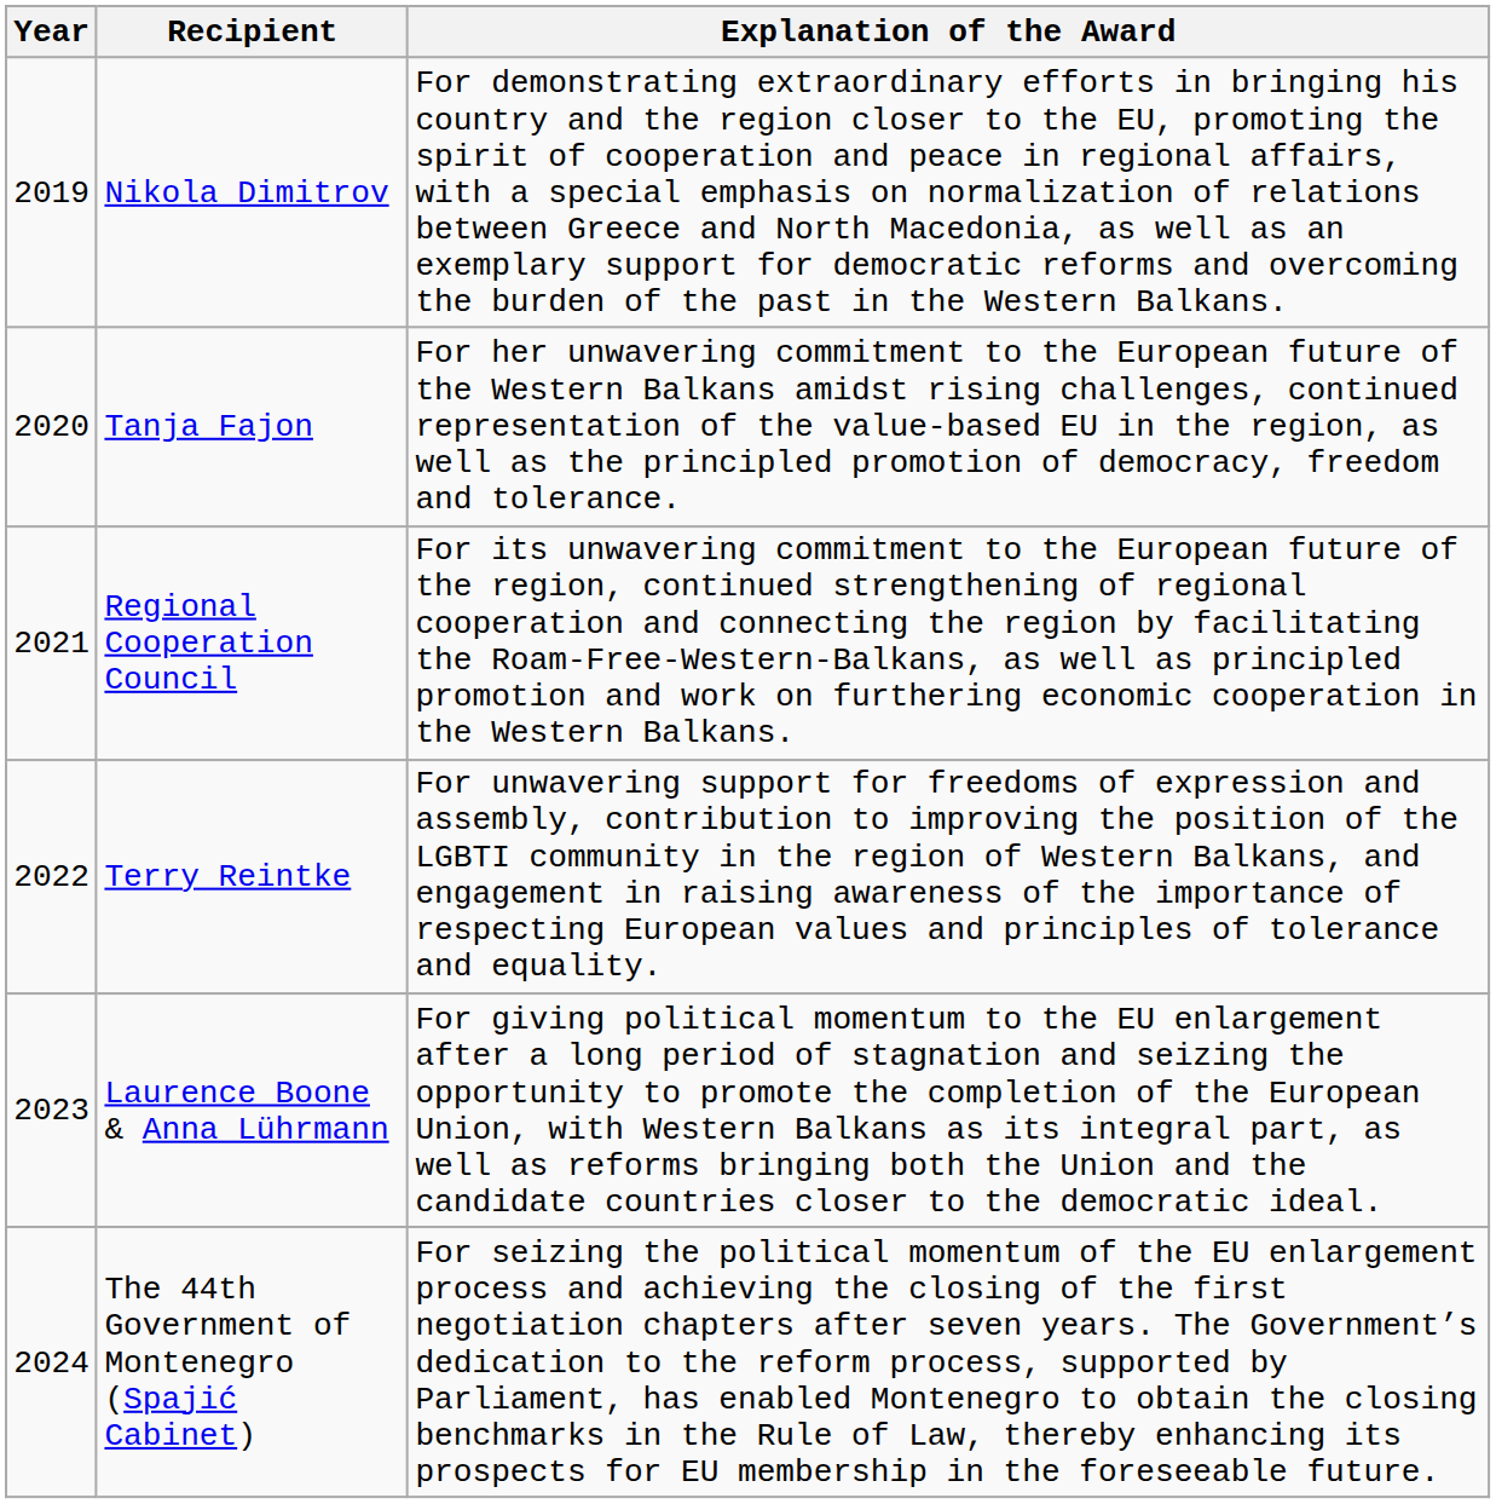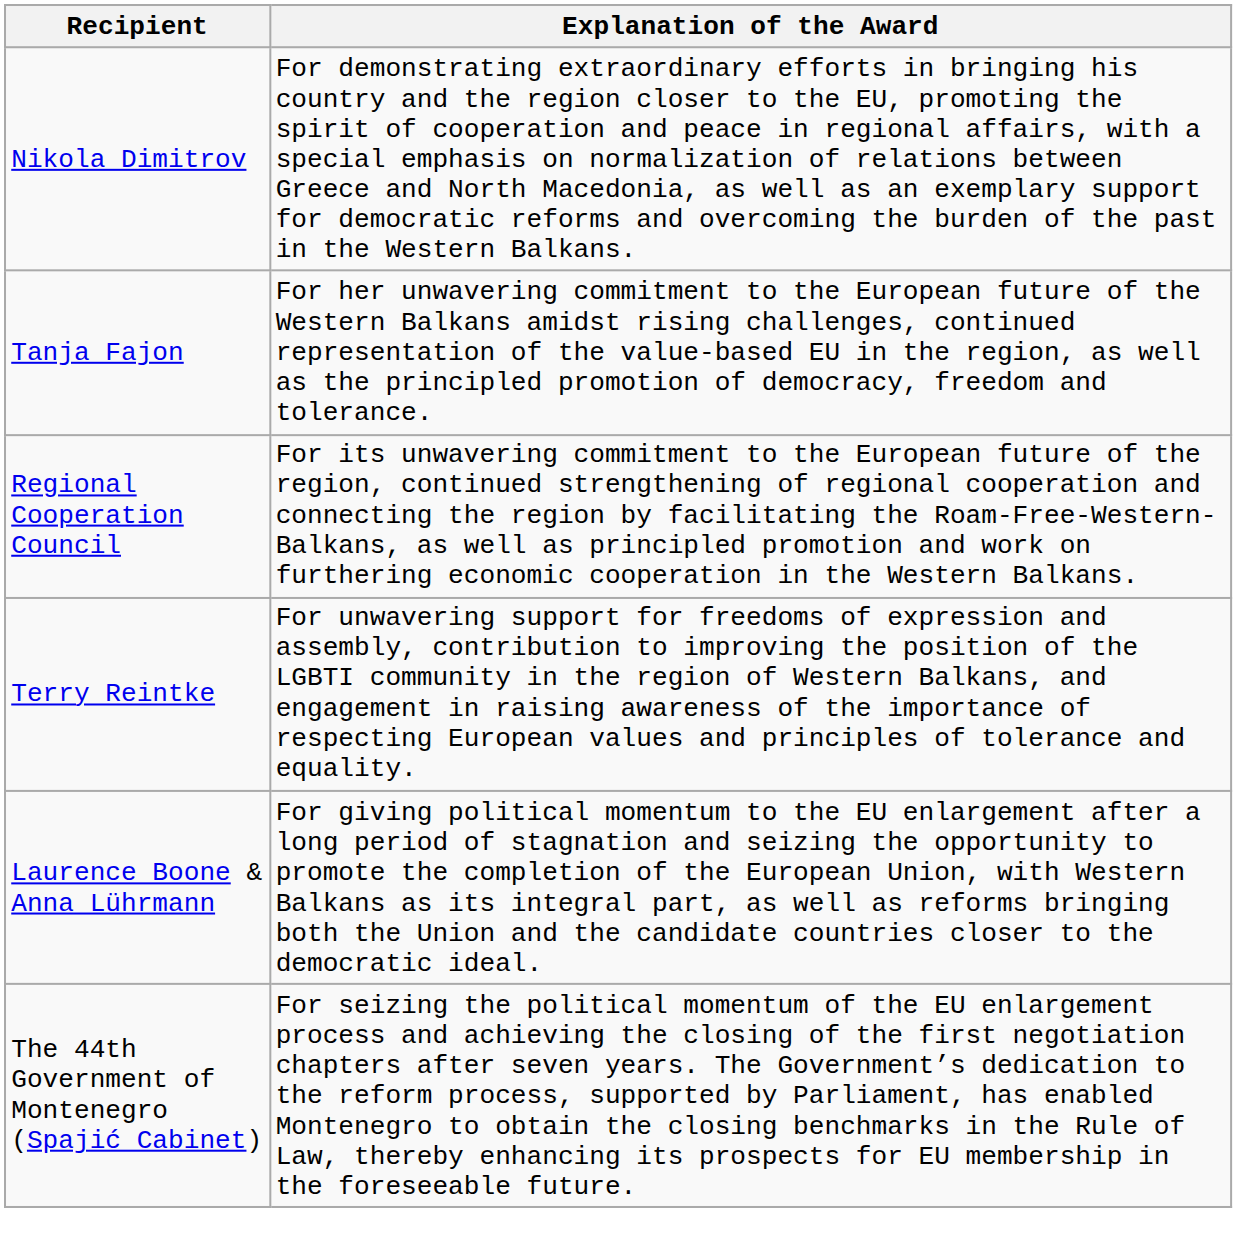- column: Year | 2019 | 2020 | 2021 | 2022 | 2023 | 2024
